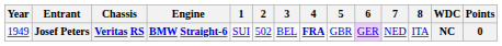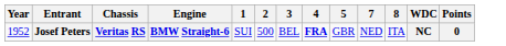- column: 6 | GER
Josef Peters | Year: 1949 -> 1952
Josef Peters | 2: 502 -> 500
